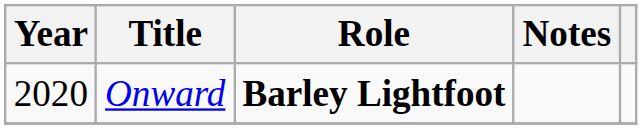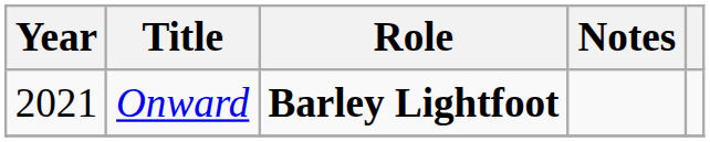Onward | Year: 2020 -> 2021
